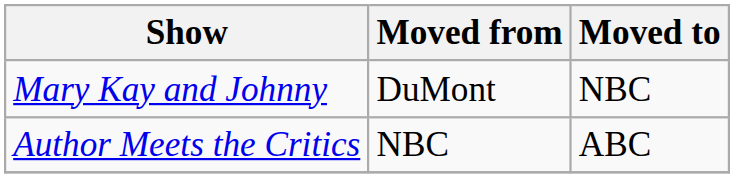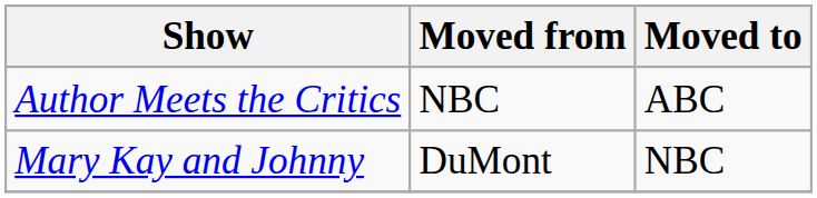rows swapped: Author Meets the Critics <-> Mary Kay and Johnny
